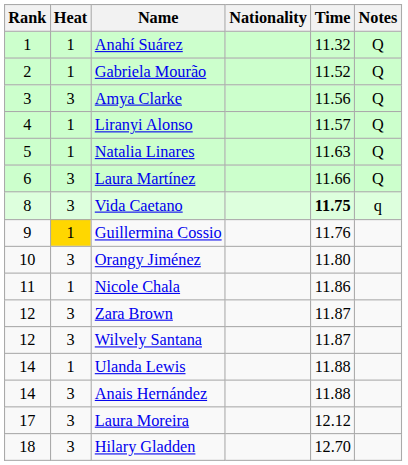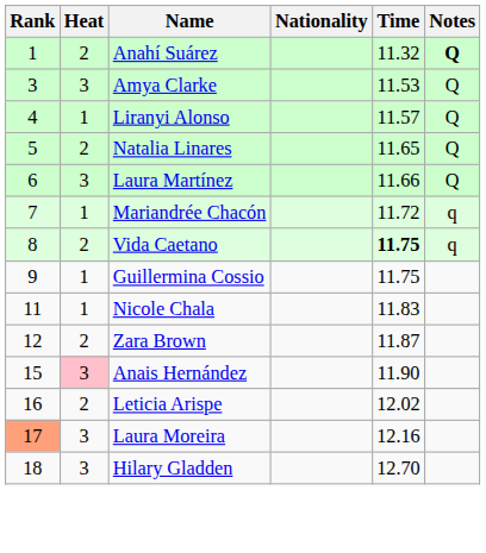Anahí Suárez | Heat: 1 -> 2
Anahí Suárez | Notes: normal -> bold
- row: 2 | 1 | Gabriela Mourão | 11.52 | Q
Amya Clarke | Time: 11.56 -> 11.53
Natalia Linares | Heat: 1 -> 2
Natalia Linares | Time: 11.63 -> 11.65
+ row: 7 | 1 | Mariandrée Chacón | 11.72 | q
Vida Caetano | Heat: 3 -> 2
Guillermina Cossio | Heat: gold background -> no background
Guillermina Cossio | Time: 11.76 -> 11.75
- row: 10 | 3 | Orangy Jiménez | 11.80
Nicole Chala | Time: 11.86 -> 11.83
Zara Brown | Heat: 3 -> 2
- row: 12 | 3 | Wilvely Santana | 11.87
- row: 14 | 1 | Ulanda Lewis | 11.88
Anais Hernández | Rank: 14 -> 15
Anais Hernández | Heat: no background -> pink background
Anais Hernández | Time: 11.88 -> 11.90
+ row: 16 | 2 | Leticia Arispe | 12.02
Laura Moreira | Rank: no background -> lightsalmon background
Laura Moreira | Time: 12.12 -> 12.16
